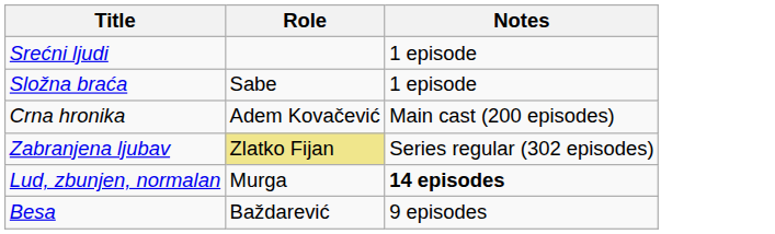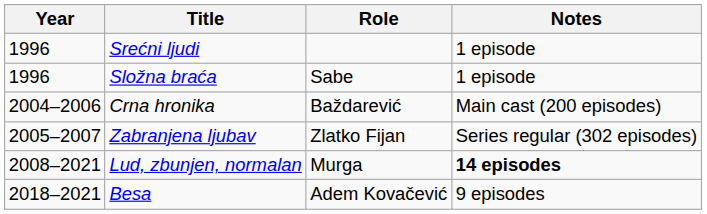+ column: Year | 1996 | 1996 | 2004–2006 | 2005–2007 | 2008–2021 | 2018–2021
Crna hronika | Role: Adem Kovačević -> Baždarević
Zabranjena ljubav | Role: khaki background -> no background
Besa | Role: Baždarević -> Adem Kovačević
